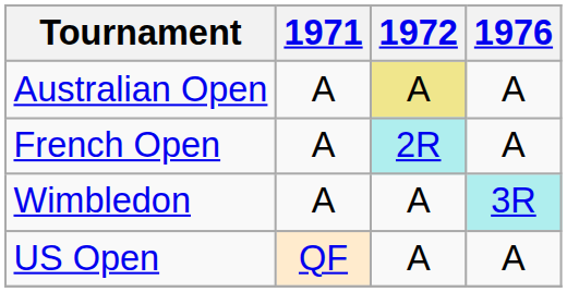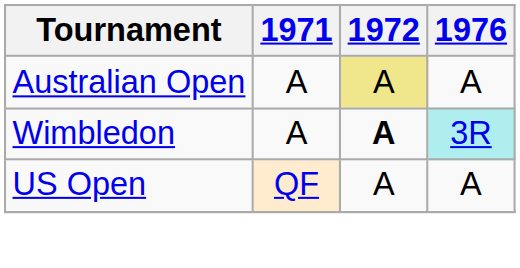- row: French Open | A | 2R | A
Wimbledon | 1972: normal -> bold
